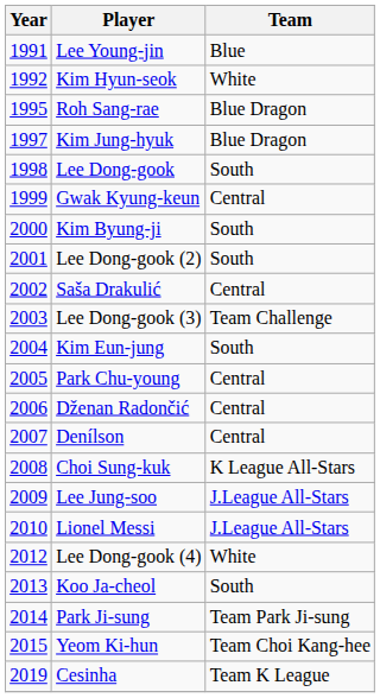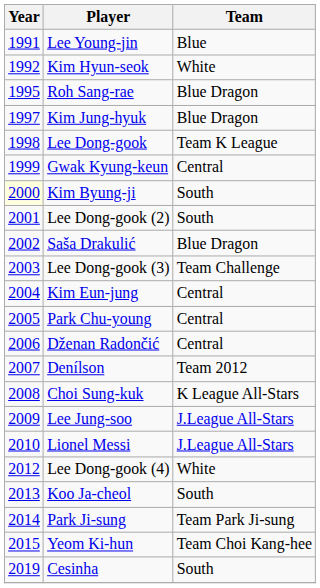Lee Dong-gook | Team: South -> Team K League
Kim Byung-ji | Year: no background -> lightyellow background
Saša Drakulić | Team: Central -> Blue Dragon
Kim Eun-jung | Team: South -> Central
Denílson | Team: Central -> Team 2012
Cesinha | Team: Team K League -> South
